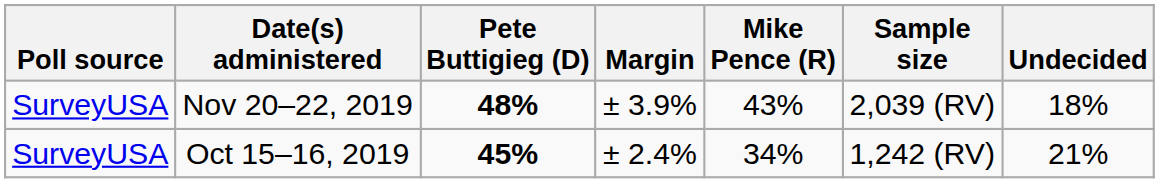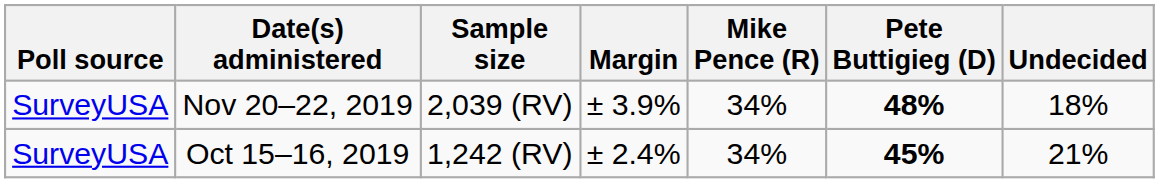columns swapped: Sample size <-> Pete Buttigieg (D)
Nov 20–22, 2019 | Mike Pence (R): 43% -> 34%
